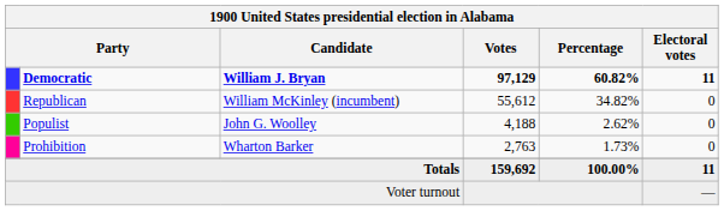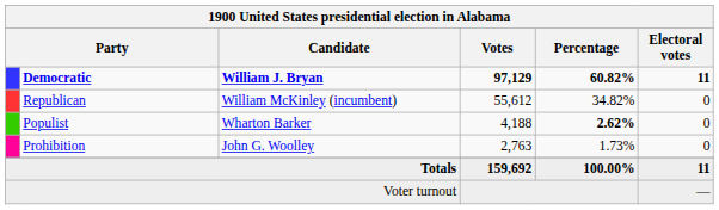Populist | Candidate: John G. Woolley -> Wharton Barker
Populist | Percentage: normal -> bold
Prohibition | Candidate: Wharton Barker -> John G. Woolley
